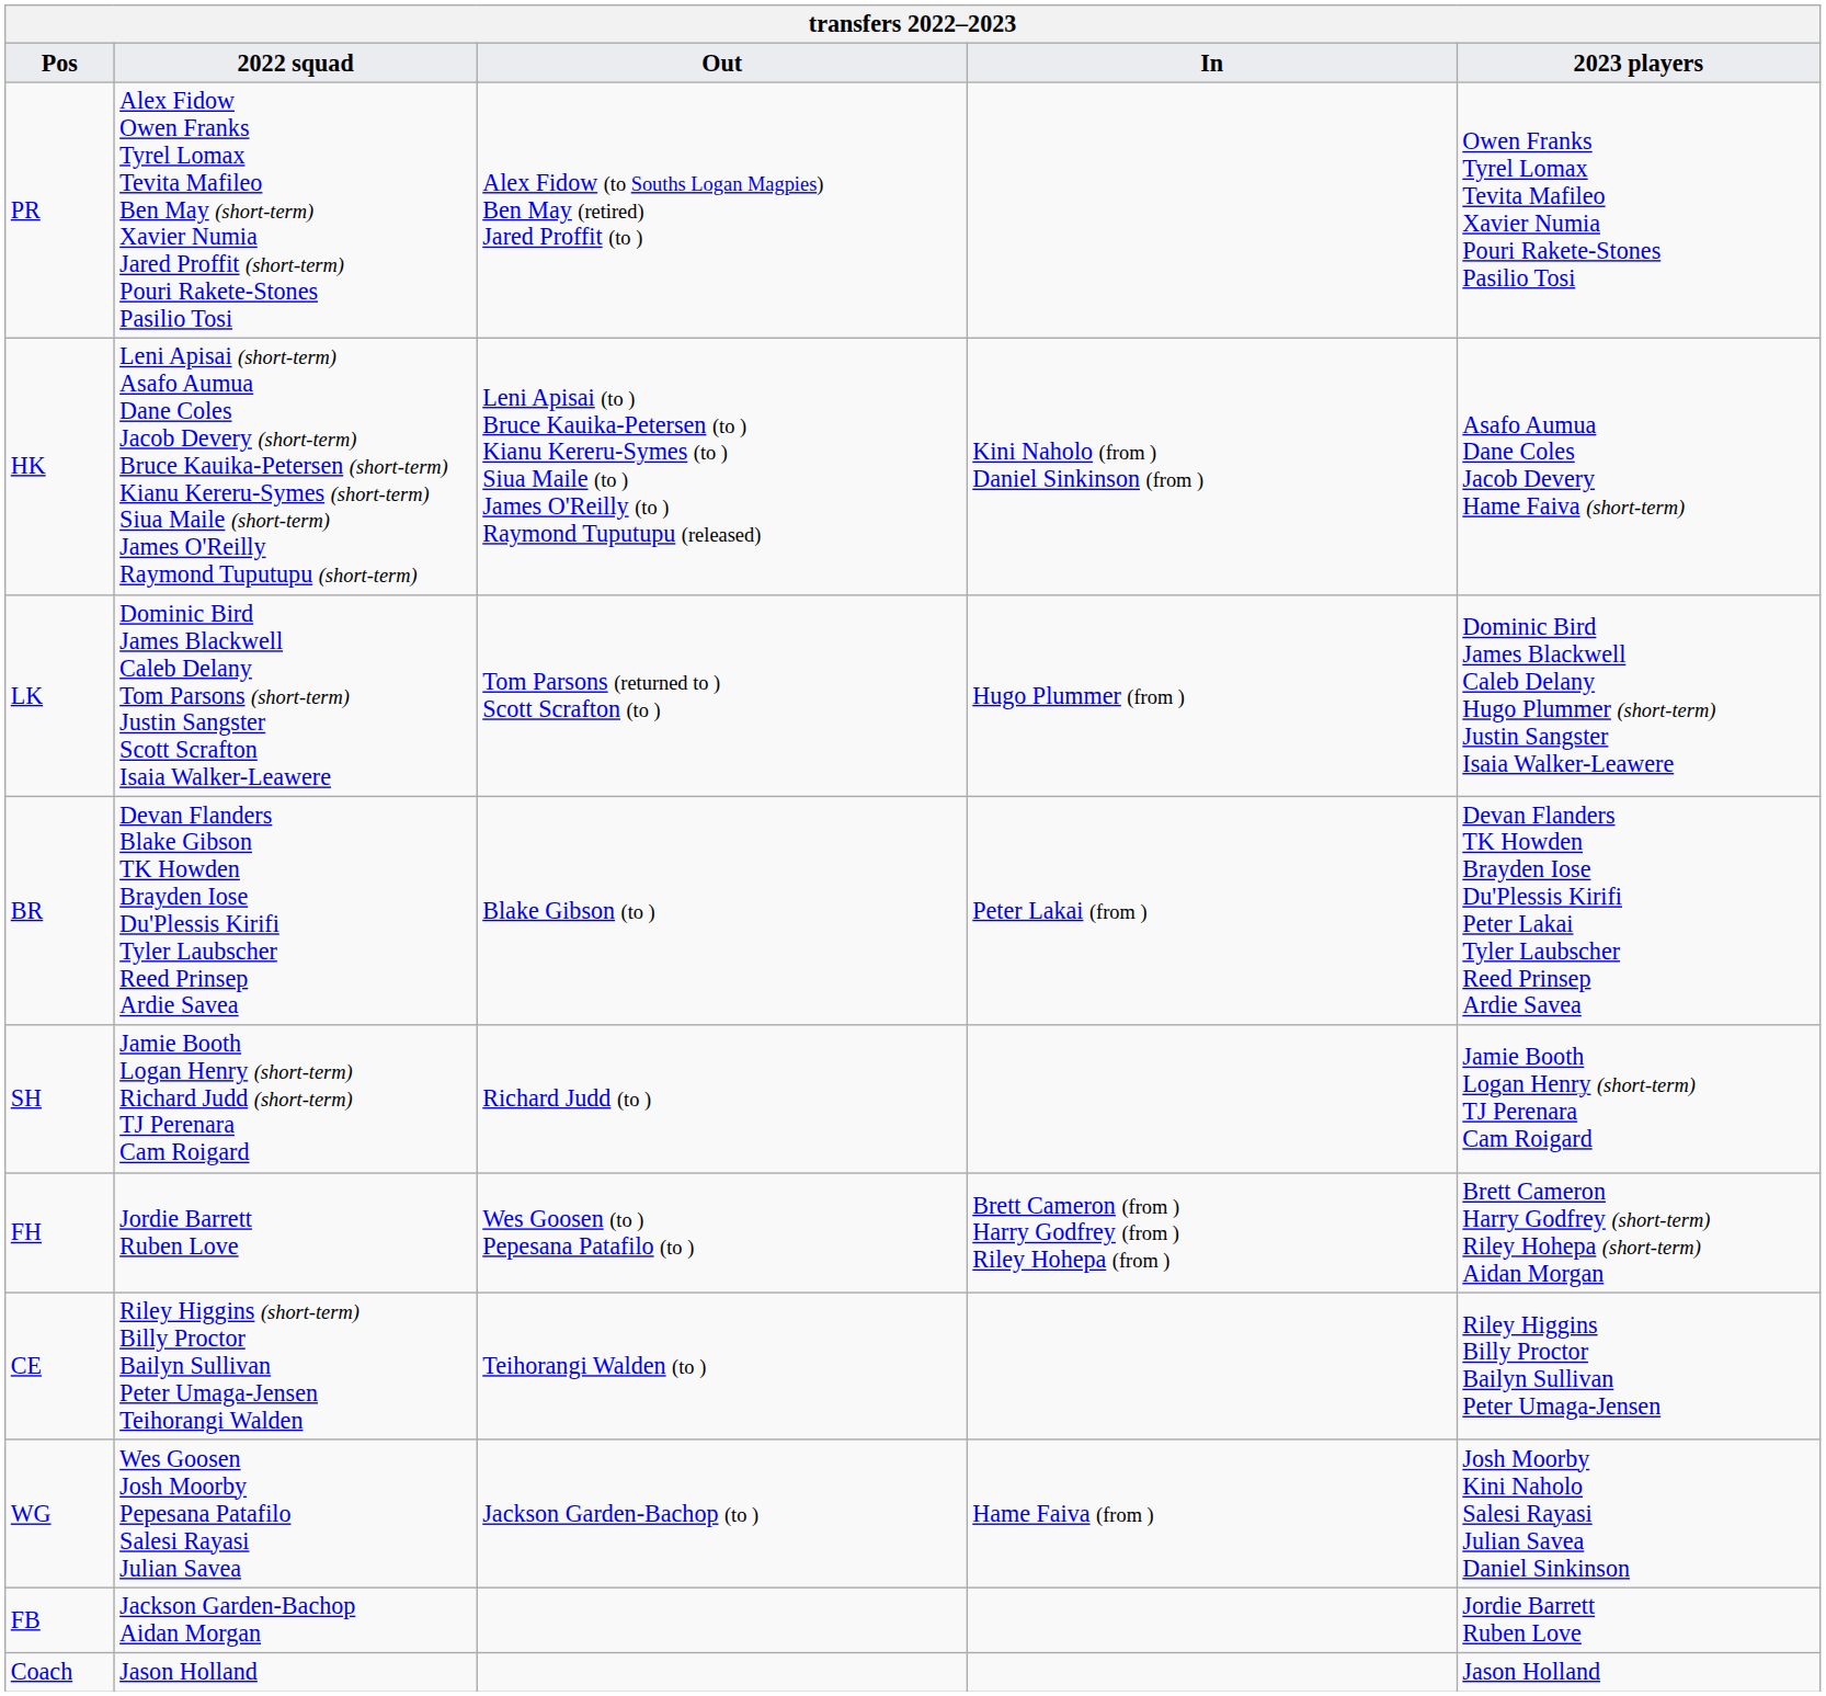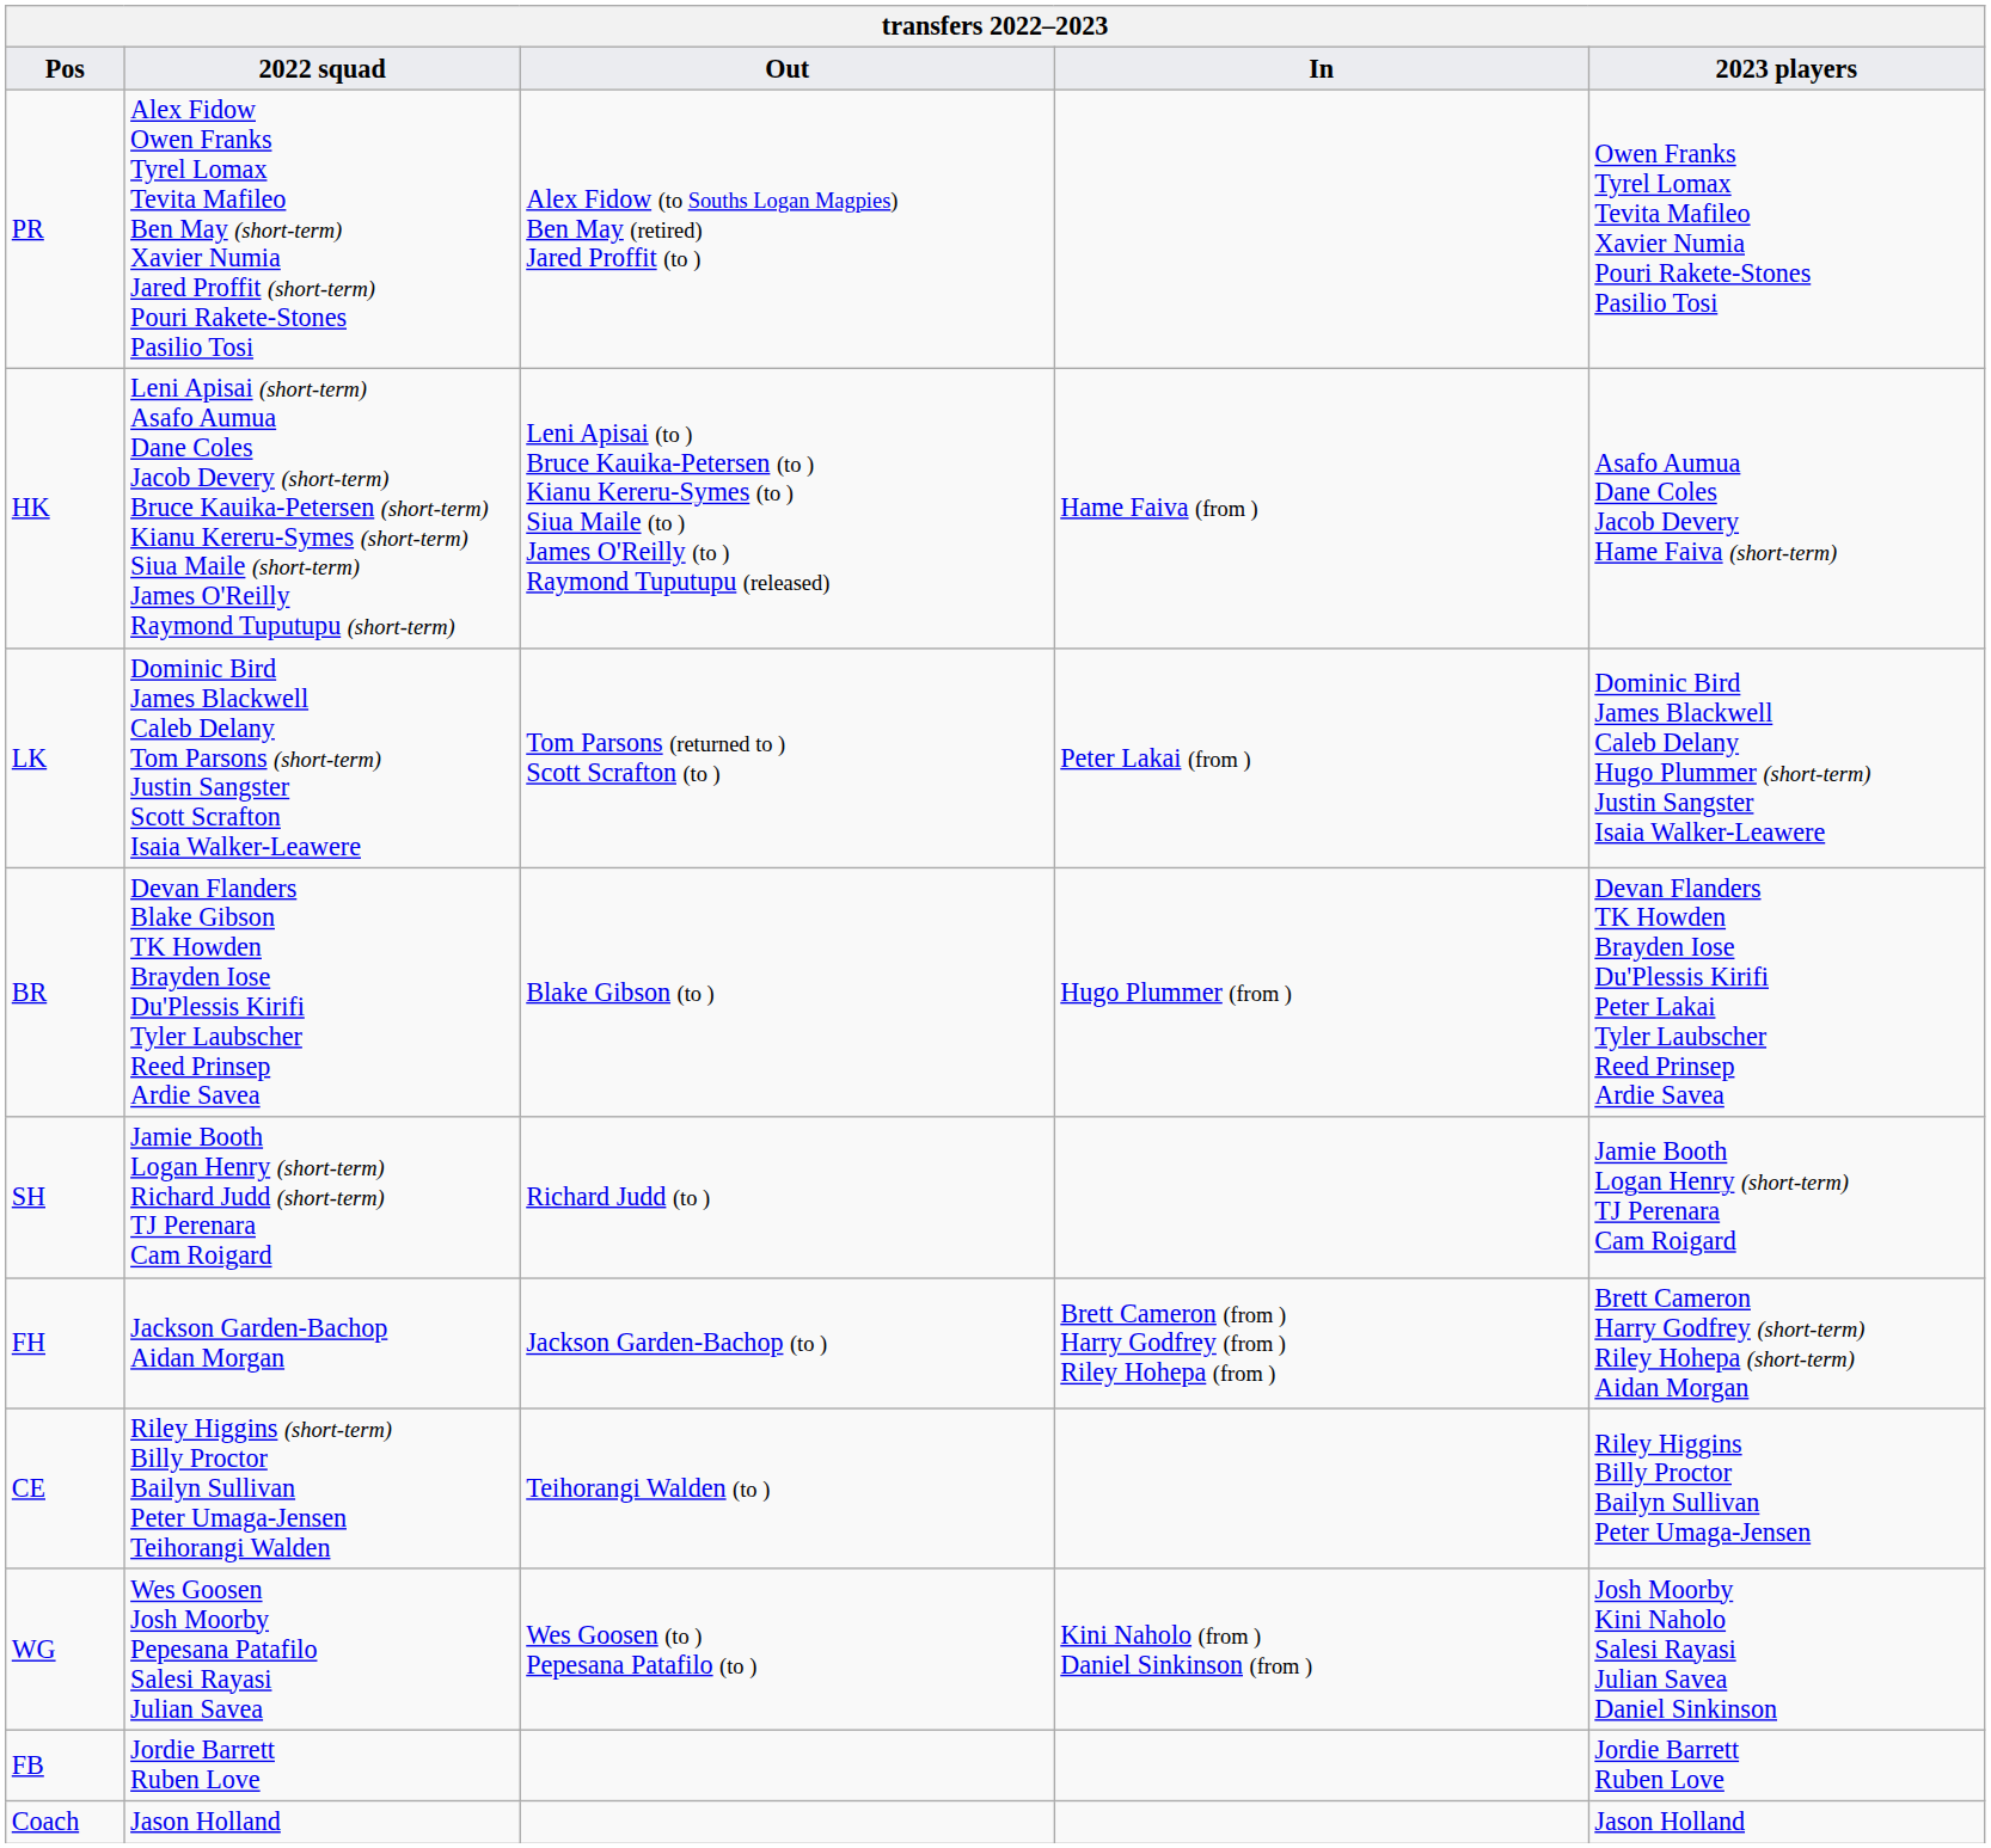HK | In: Kini Naholo (from ) Daniel Sinkinson (from ) -> Hame Faiva (from )
LK | In: Hugo Plummer (from ) -> Peter Lakai (from )
BR | In: Peter Lakai (from ) -> Hugo Plummer (from )
FH | 2022 squad: Jordie Barrett Ruben Love -> Jackson Garden-Bachop Aidan Morgan
FH | Out: Wes Goosen (to ) Pepesana Patafilo (to ) -> Jackson Garden-Bachop (to )
WG | Out: Jackson Garden-Bachop (to ) -> Wes Goosen (to ) Pepesana Patafilo (to )
WG | In: Hame Faiva (from ) -> Kini Naholo (from ) Daniel Sinkinson (from )
FB | 2022 squad: Jackson Garden-Bachop Aidan Morgan -> Jordie Barrett Ruben Love
